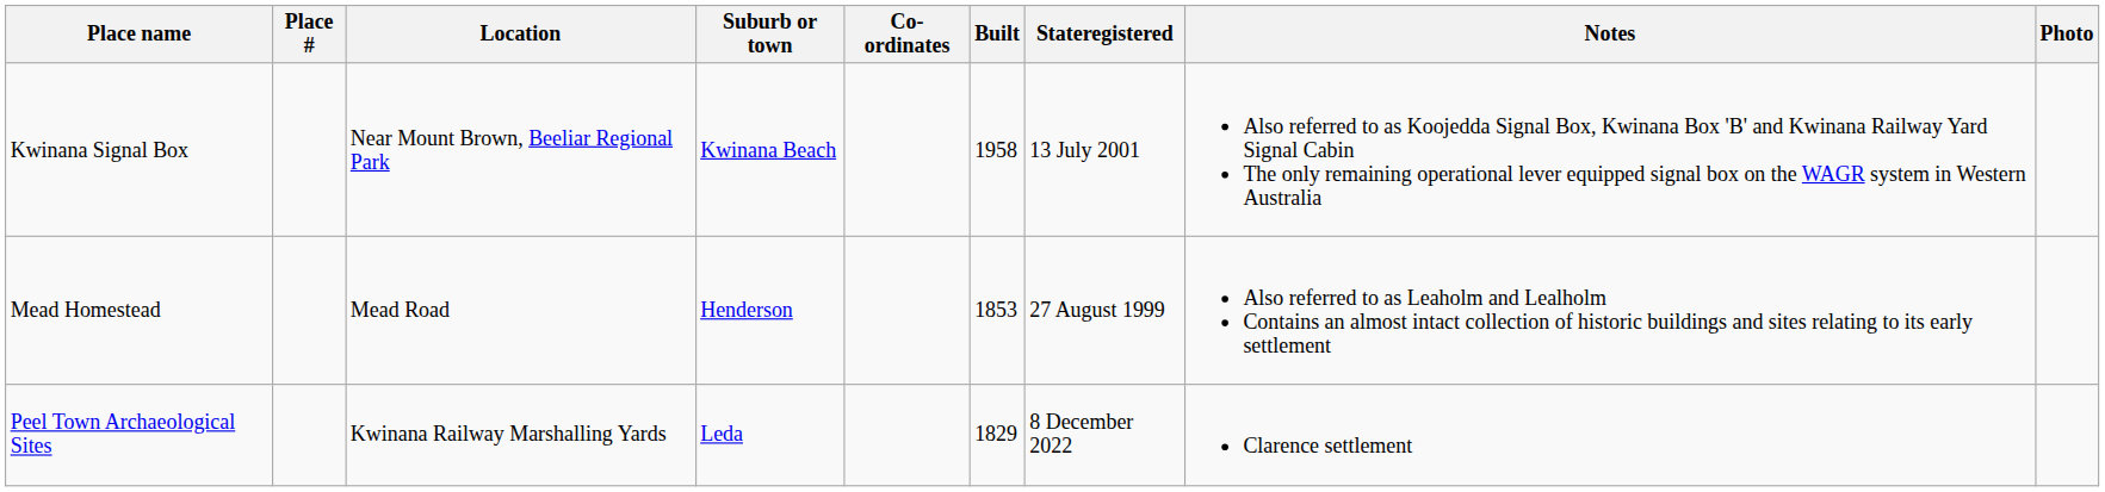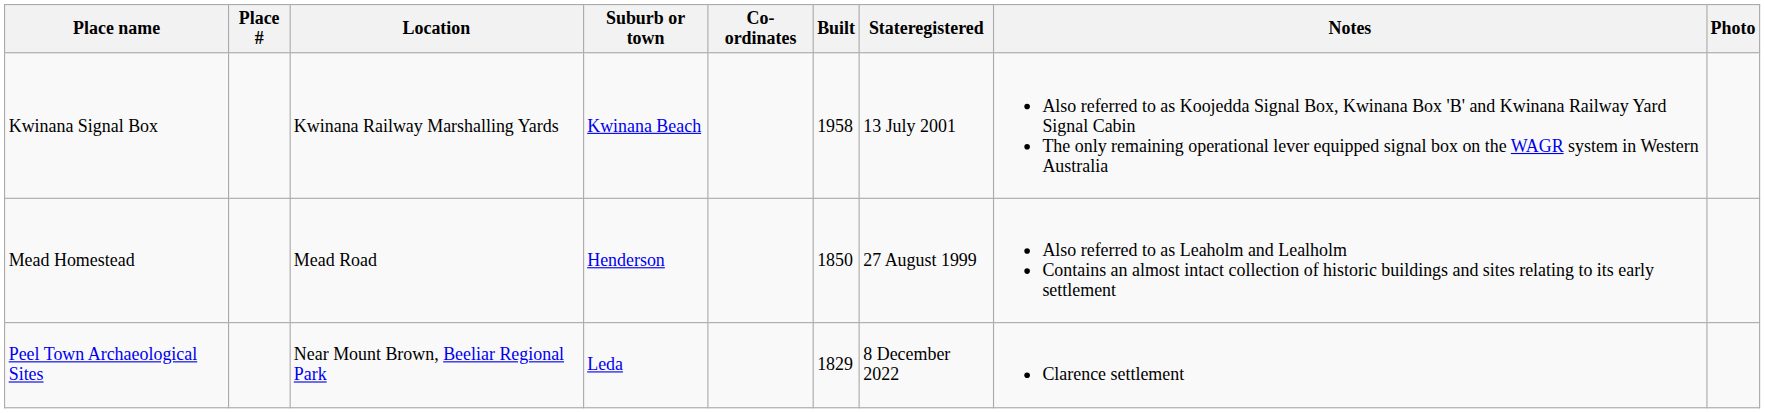Kwinana Signal Box | Location: Near Mount Brown, Beeliar Regional Park -> Kwinana Railway Marshalling Yards
Mead Homestead | Built: 1853 -> 1850
Peel Town Archaeological Sites | Location: Kwinana Railway Marshalling Yards -> Near Mount Brown, Beeliar Regional Park
